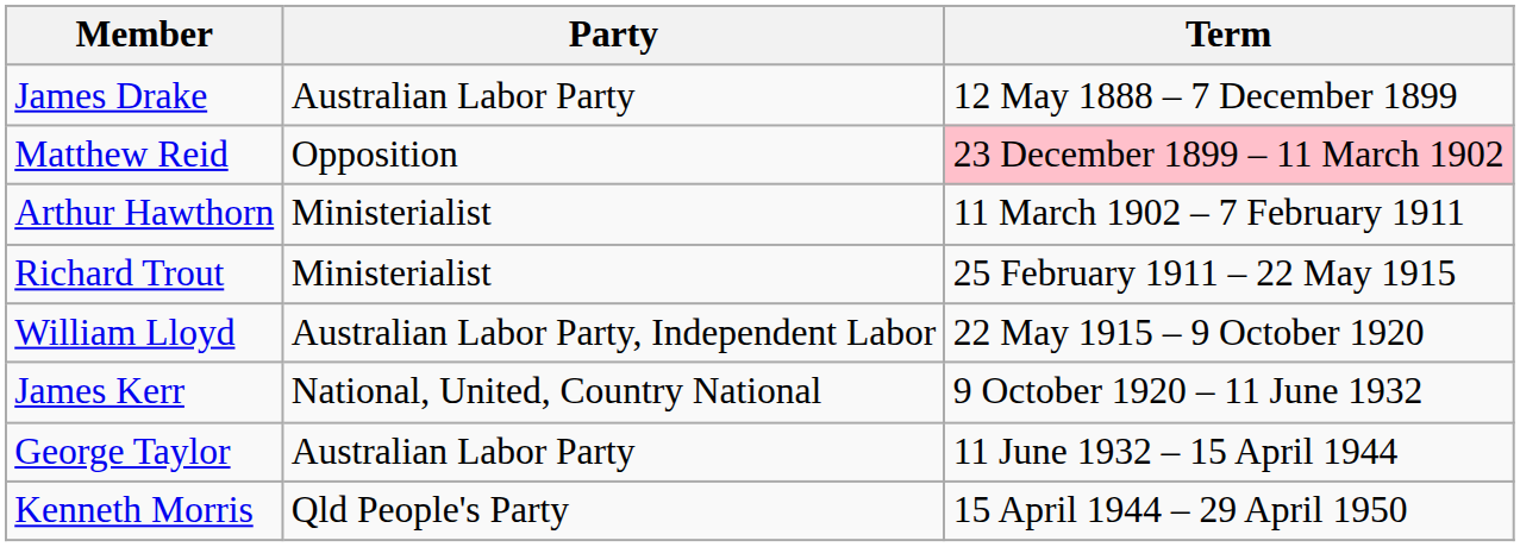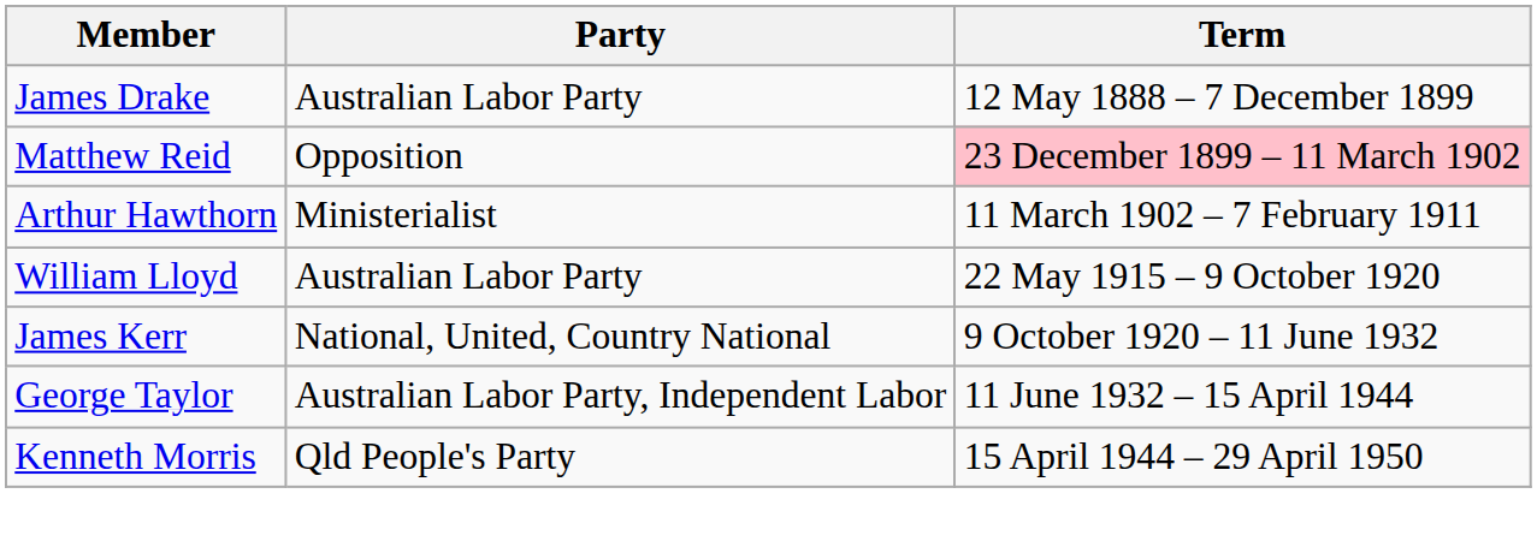- row: Richard Trout | Ministerialist | 25 February 1911 – 22 May 1915
William Lloyd | Party: Australian Labor Party, Independent Labor -> Australian Labor Party
George Taylor | Party: Australian Labor Party -> Australian Labor Party, Independent Labor
